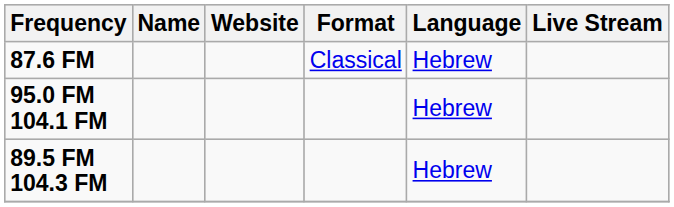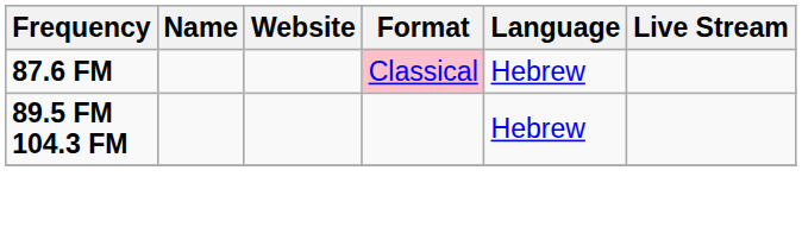87.6 FM | Format: no background -> pink background
- row: 95.0 FM 104.1 FM | Hebrew
